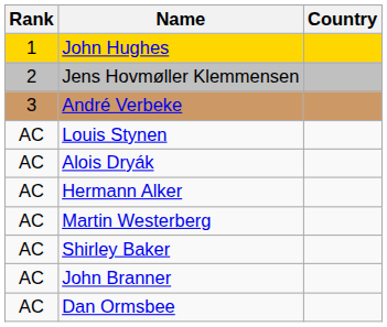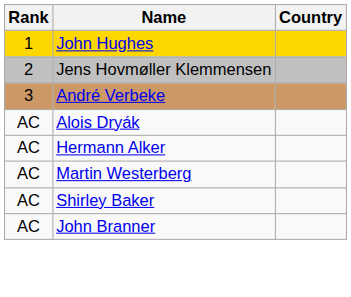- row: AC | Louis Stynen
- row: AC | Dan Ormsbee
